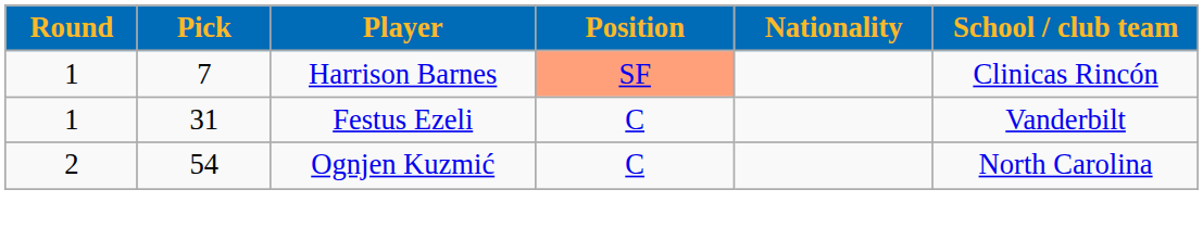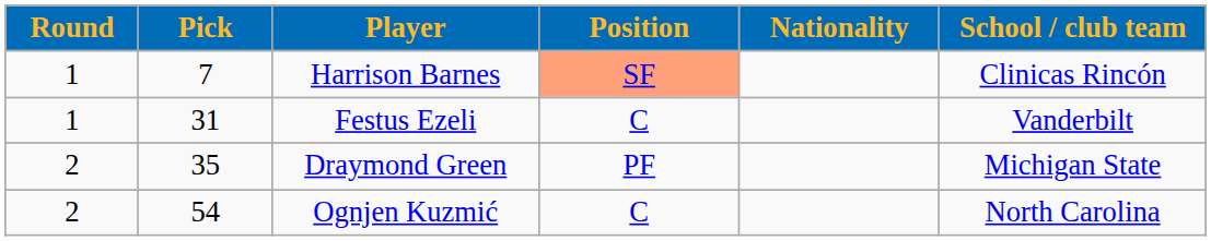+ row: 2 | 35 | Draymond Green | PF | Michigan State
